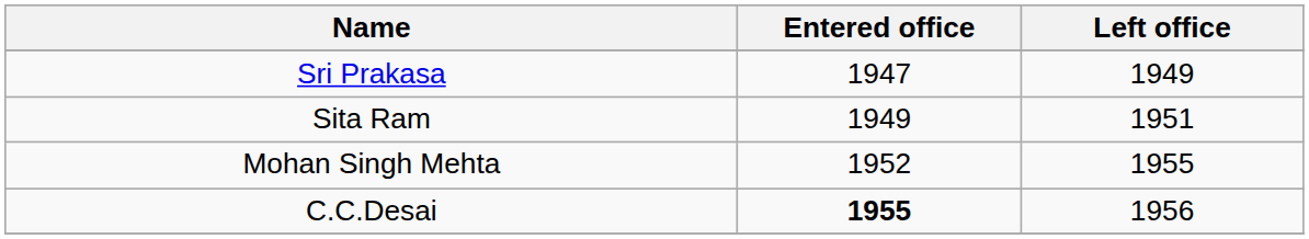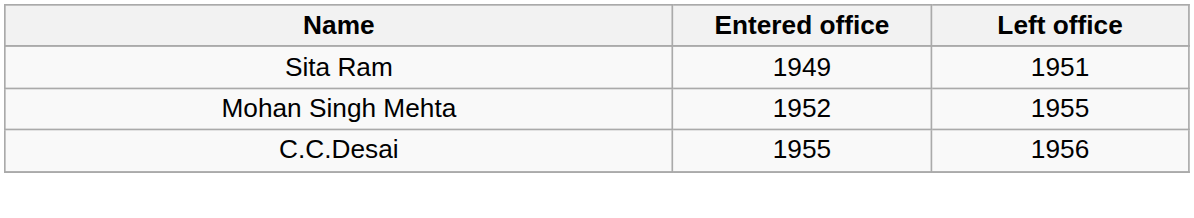- row: Sri Prakasa | 1947 | 1949
C.C.Desai | Entered office: bold -> normal
